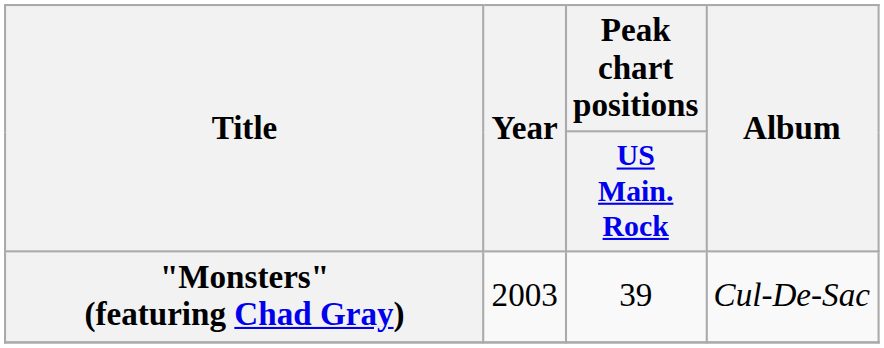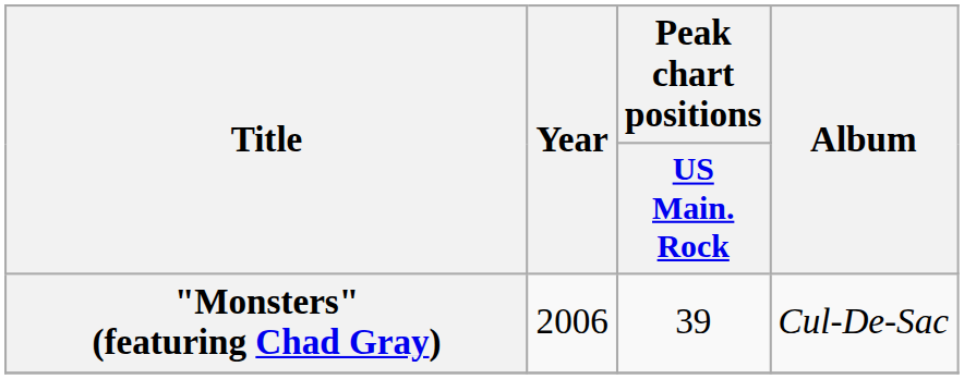"Monsters" (featuring Chad Gray) | Year: 2003 -> 2006
